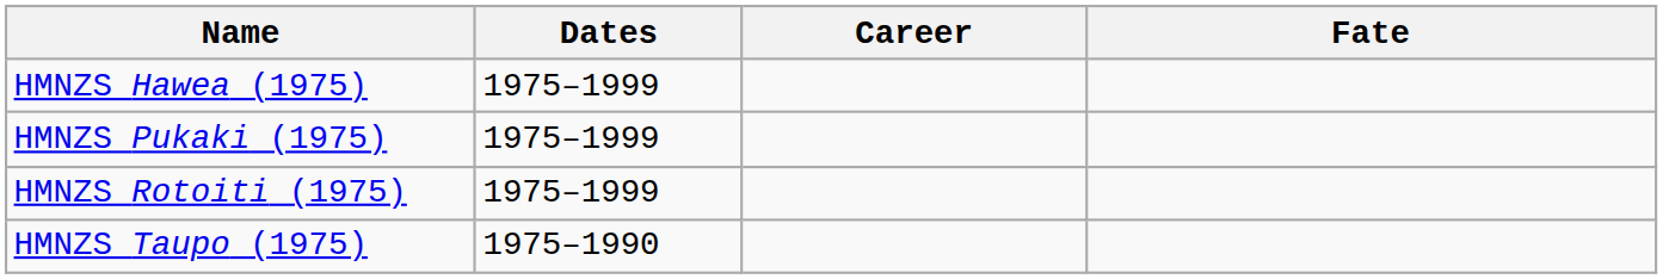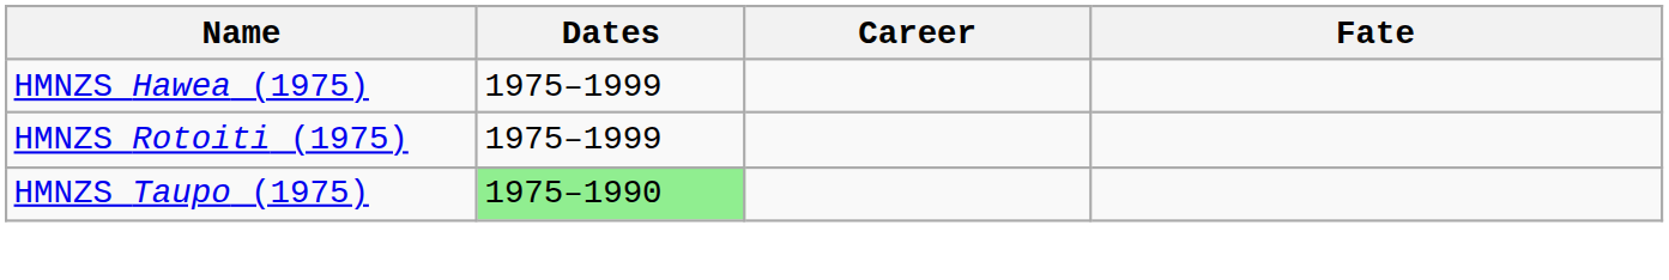- row: HMNZS Pukaki (1975) | 1975–1999
HMNZS Taupo (1975) | Dates: no background -> lightgreen background
